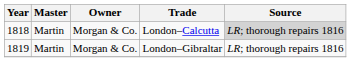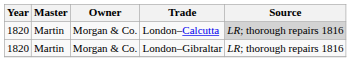London–Calcutta | Year: 1818 -> 1820
London–Gibraltar | Year: 1819 -> 1820
